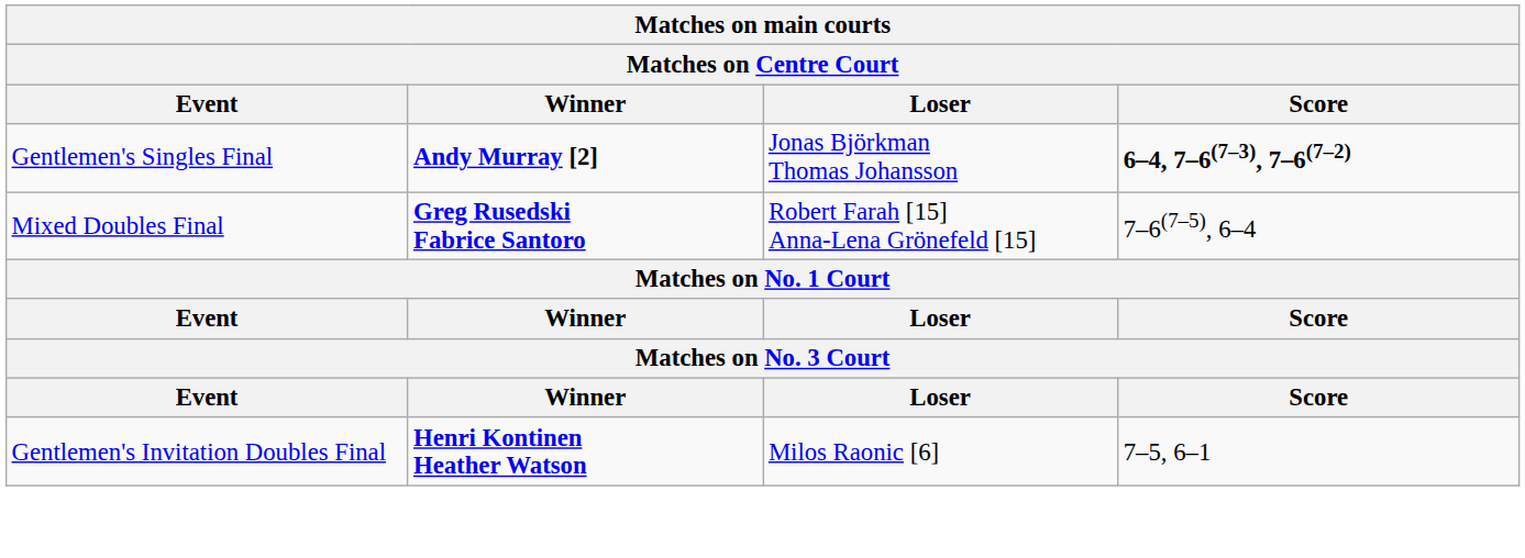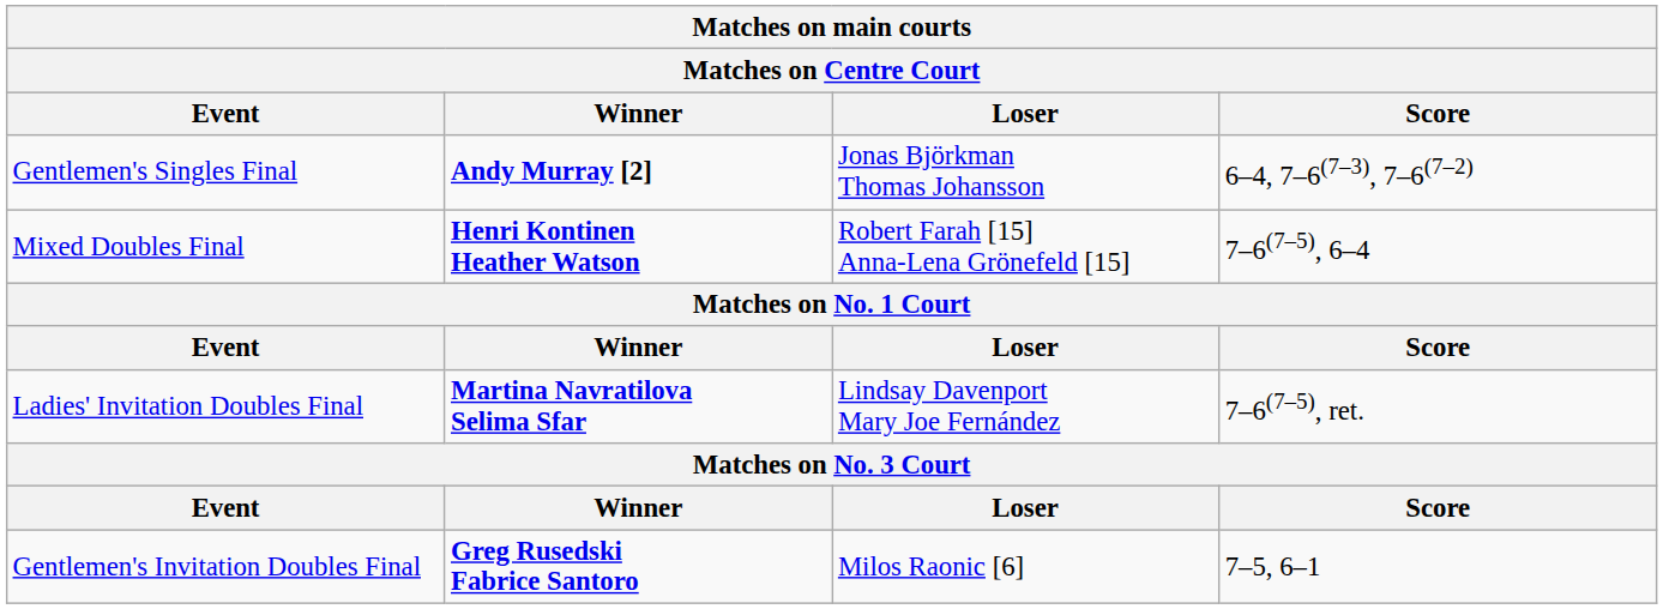Gentlemen's Singles Final | Score: bold -> normal
Mixed Doubles Final | Winner: Greg Rusedski Fabrice Santoro -> Henri Kontinen Heather Watson
+ row: Ladies' Invitation Doubles Final | Martina Navratilova Selima Sfar | Lindsay Davenport Mary Joe Fernández | 7–6(7–5), ret.
Gentlemen's Invitation Doubles Final | Winner: Henri Kontinen Heather Watson -> Greg Rusedski Fabrice Santoro
